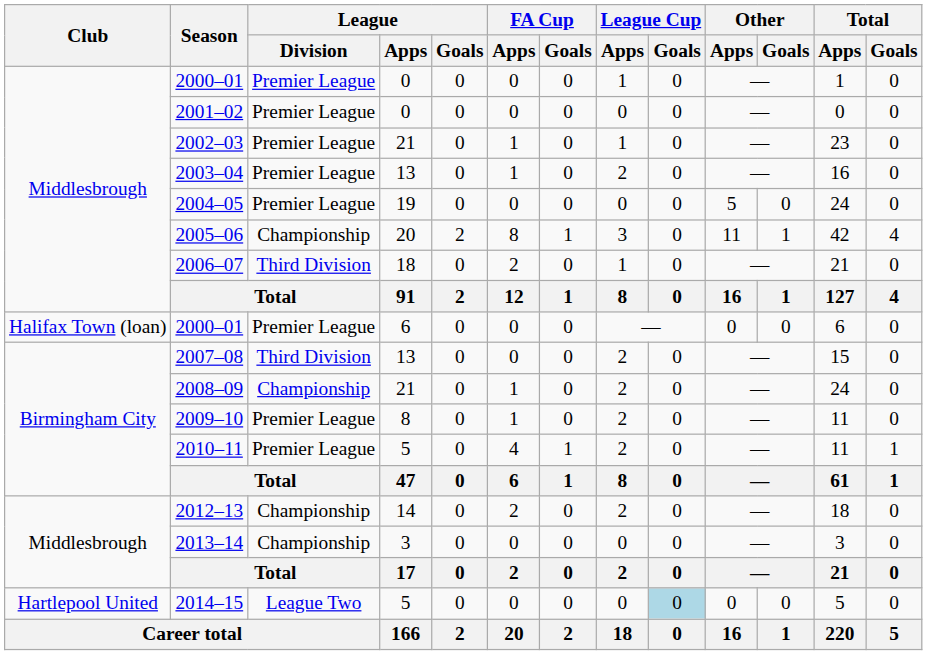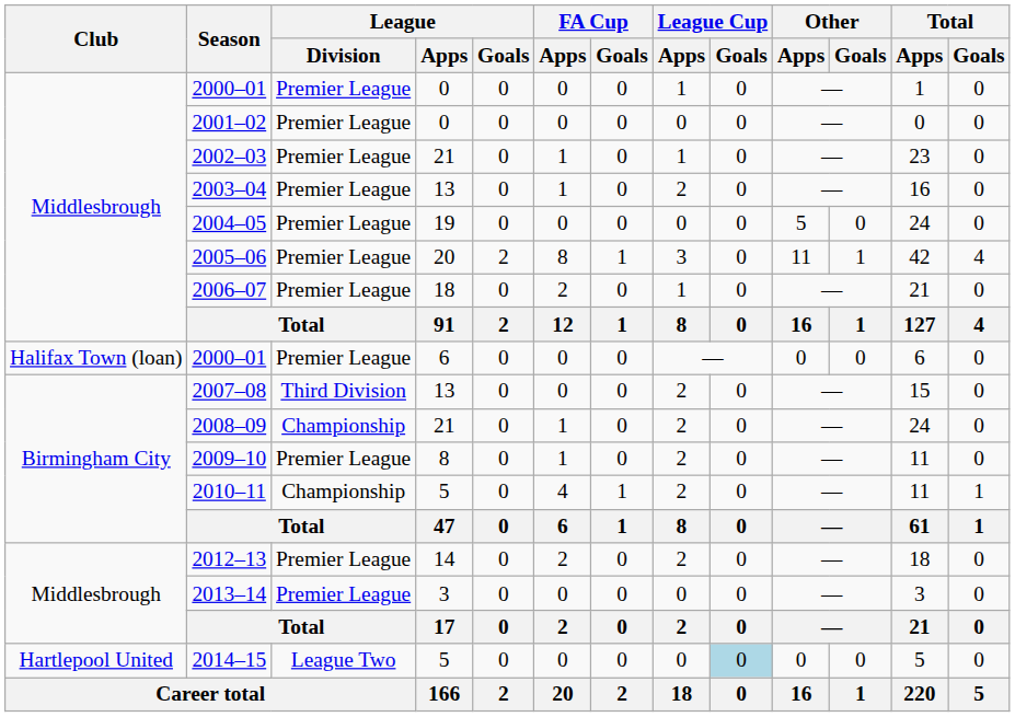2005–06 | League / Division: Championship -> Premier League
2006–07 | League / Division: Third Division -> Premier League
2010–11 | League / Division: Premier League -> Championship
2012–13 | League / Division: Championship -> Premier League
2013–14 | League / Division: Championship -> Premier League
